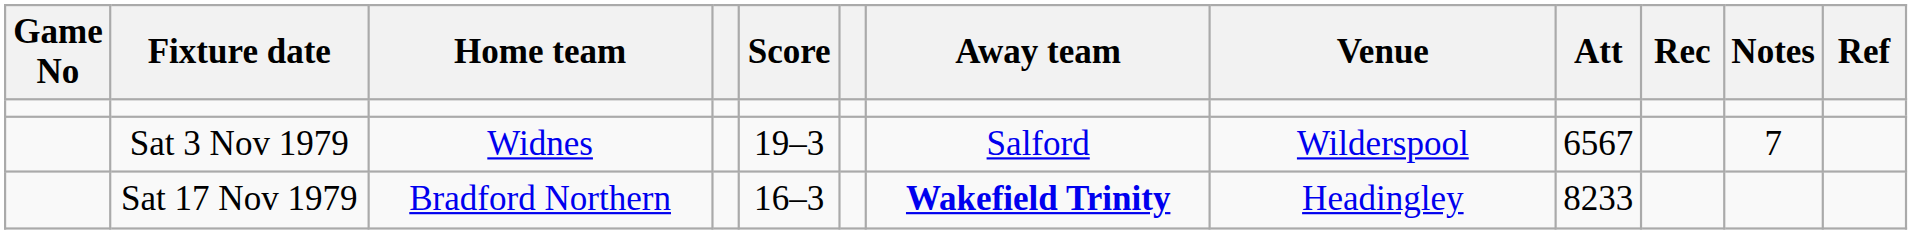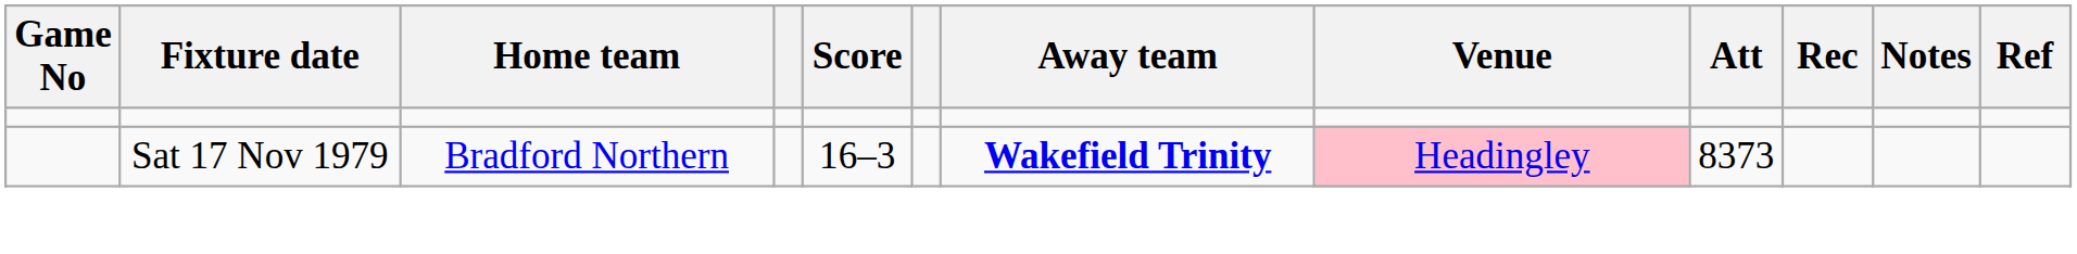- row: Sat 3 Nov 1979 | Widnes | 19–3 | Salford | Wilderspool | 6567 | 7
Sat 17 Nov 1979 | Venue: no background -> pink background
Sat 17 Nov 1979 | Att: 8233 -> 8373
